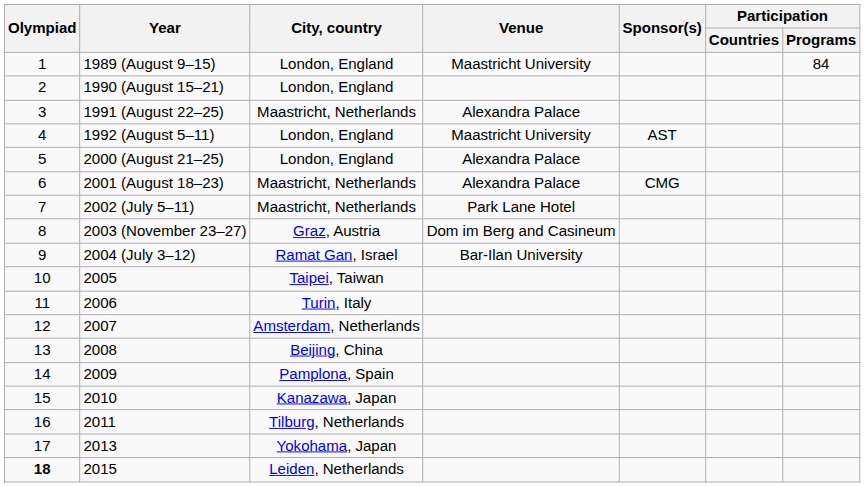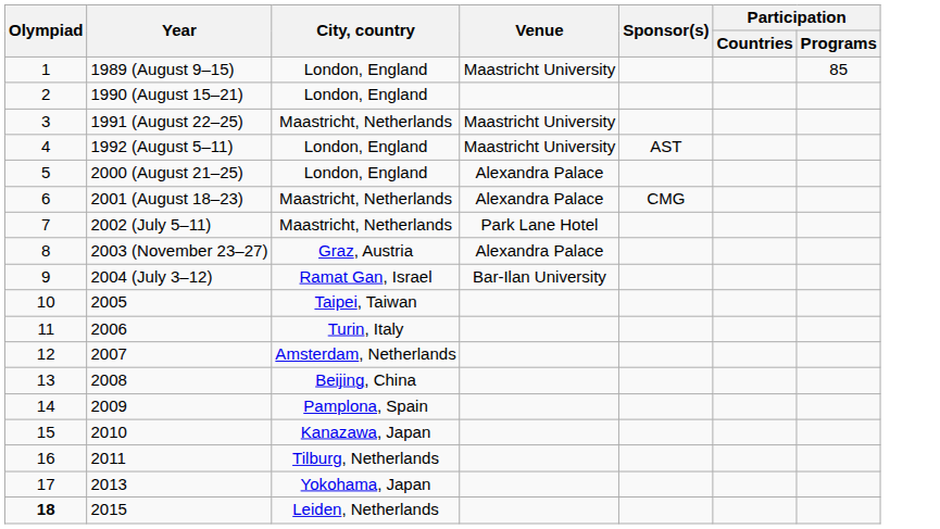1989 (August 9–15) | Participation / Programs: 84 -> 85
1991 (August 22–25) | Venue: Alexandra Palace -> Maastricht University
2003 (November 23–27) | Venue: Dom im Berg and Casineum -> Alexandra Palace
